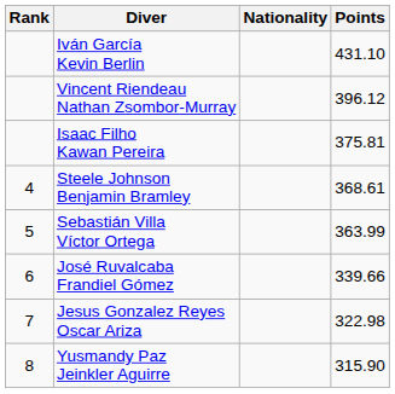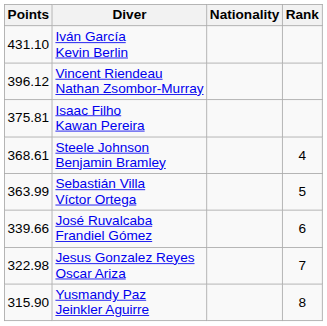columns swapped: Rank <-> Points
